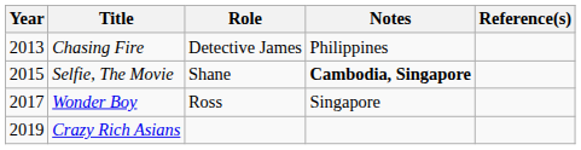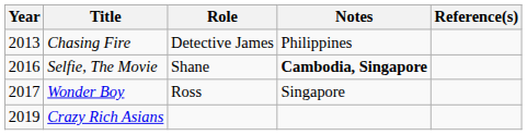Selfie, The Movie | Year: 2015 -> 2016
